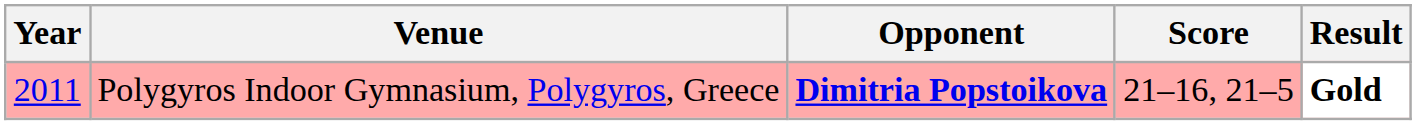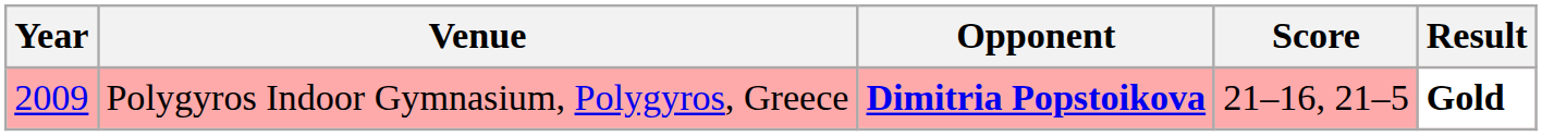Polygyros Indoor Gymnasium, Polygyros, Greece | Year: 2011 -> 2009
